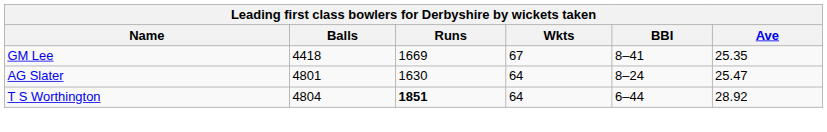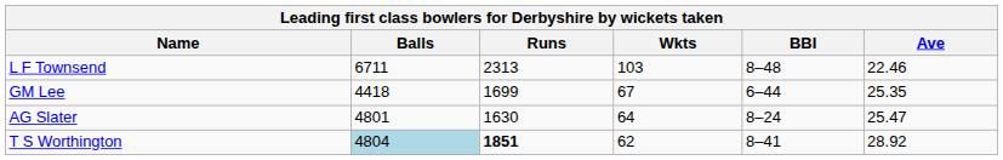+ row: L F Townsend | 6711 | 2313 | 103 | 8–48 | 22.46
GM Lee | Runs: 1669 -> 1699
GM Lee | BBI: 8–41 -> 6–44
T S Worthington | Balls: no background -> lightblue background
T S Worthington | Wkts: 64 -> 62
T S Worthington | BBI: 6–44 -> 8–41
